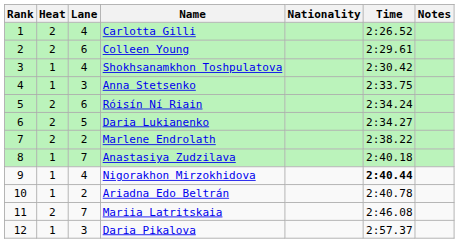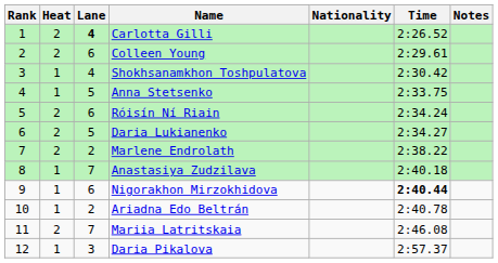Carlotta Gilli | Lane: normal -> bold
Anna Stetsenko | Lane: 3 -> 5
Nigorakhon Mirzokhidova | Lane: 4 -> 6
